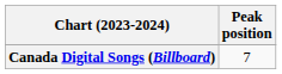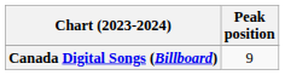Canada Digital Songs (Billboard) | Peak position: 7 -> 9
